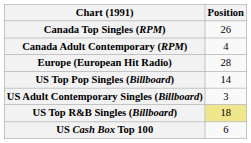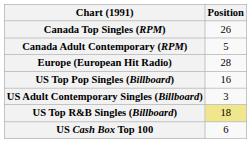Canada Adult Contemporary (RPM) | Position: 4 -> 5
US Top Pop Singles (Billboard) | Position: 14 -> 16
